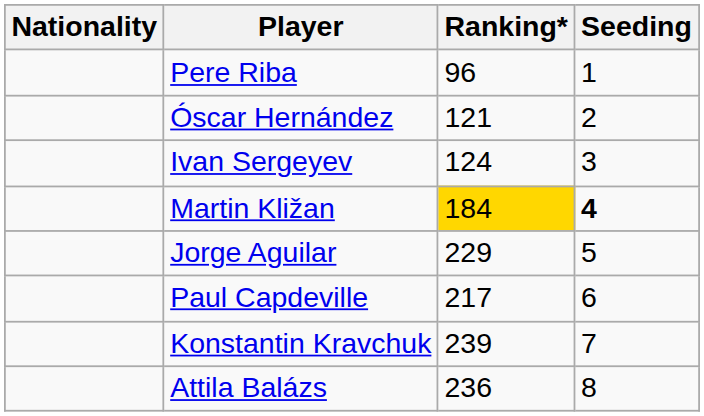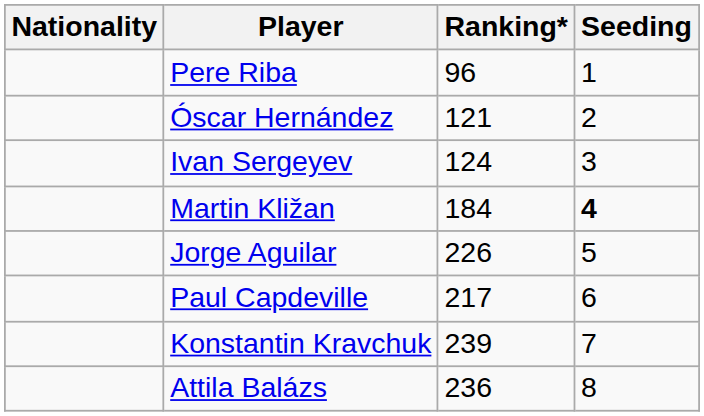Martin Kližan | Ranking*: gold background -> no background
Jorge Aguilar | Ranking*: 229 -> 226
